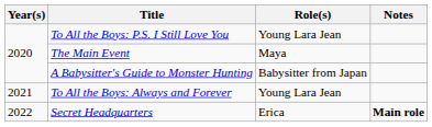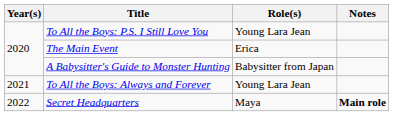The Main Event | Role(s): Maya -> Erica
Secret Headquarters | Role(s): Erica -> Maya
